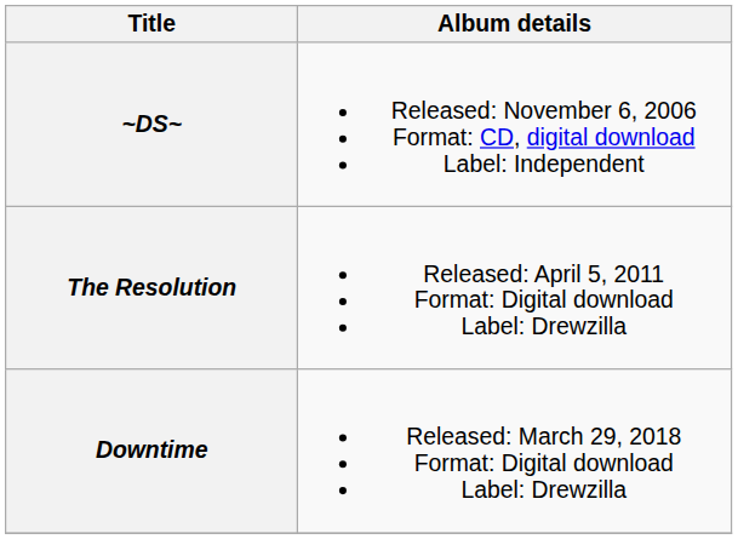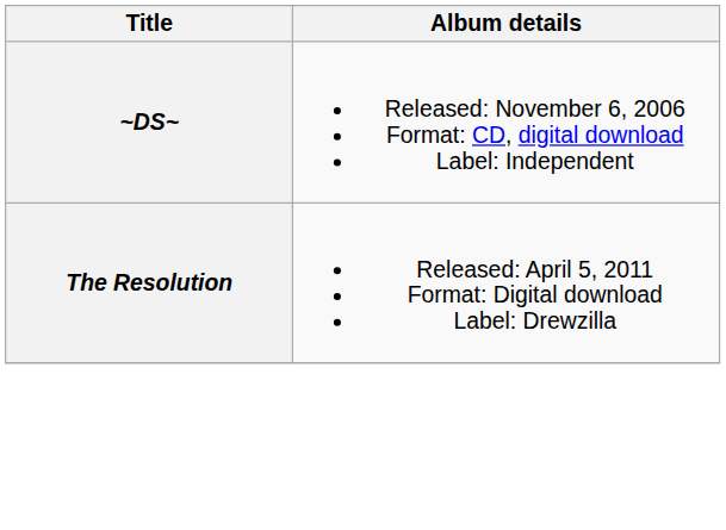- row: Downtime | Released: March 29, 2018 Format: Digital download Label: Drewzilla
